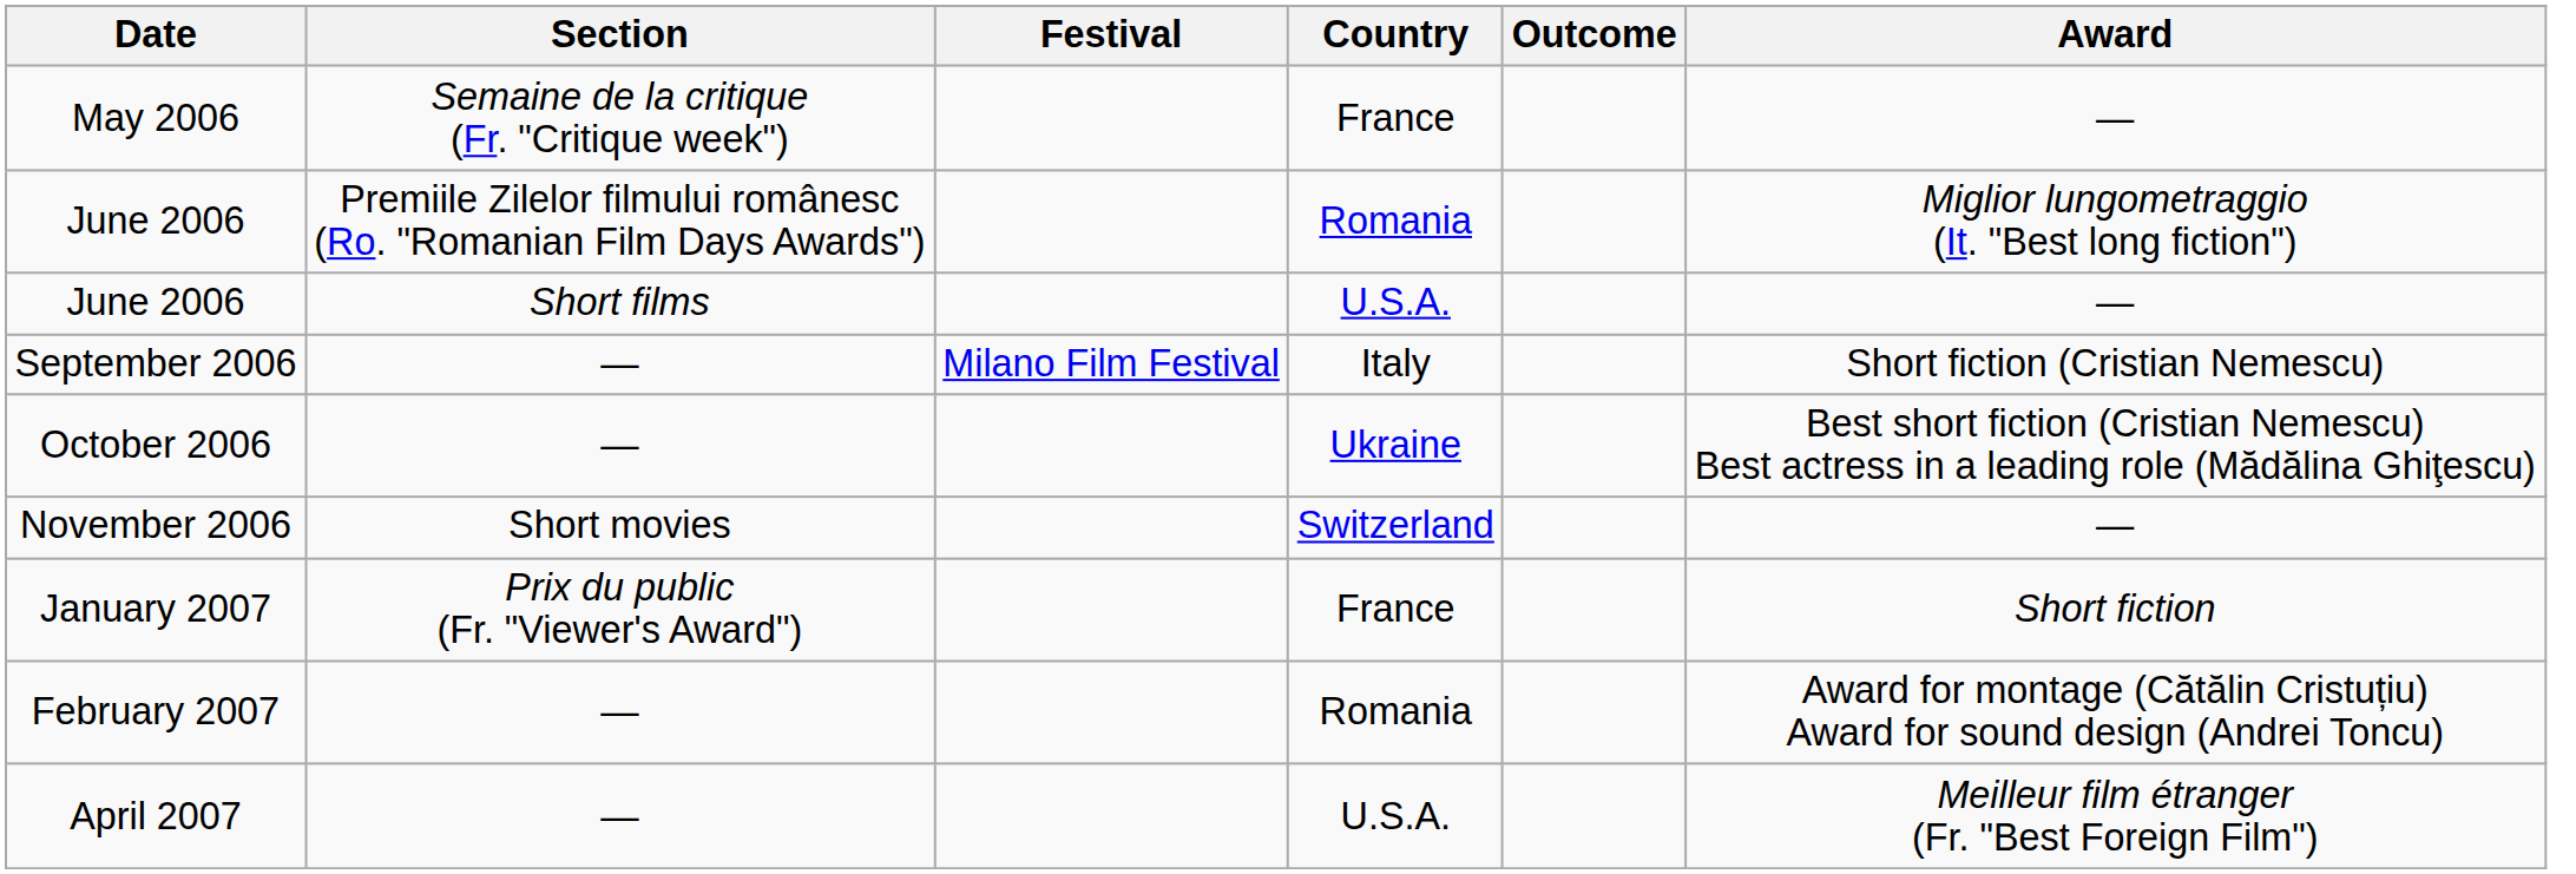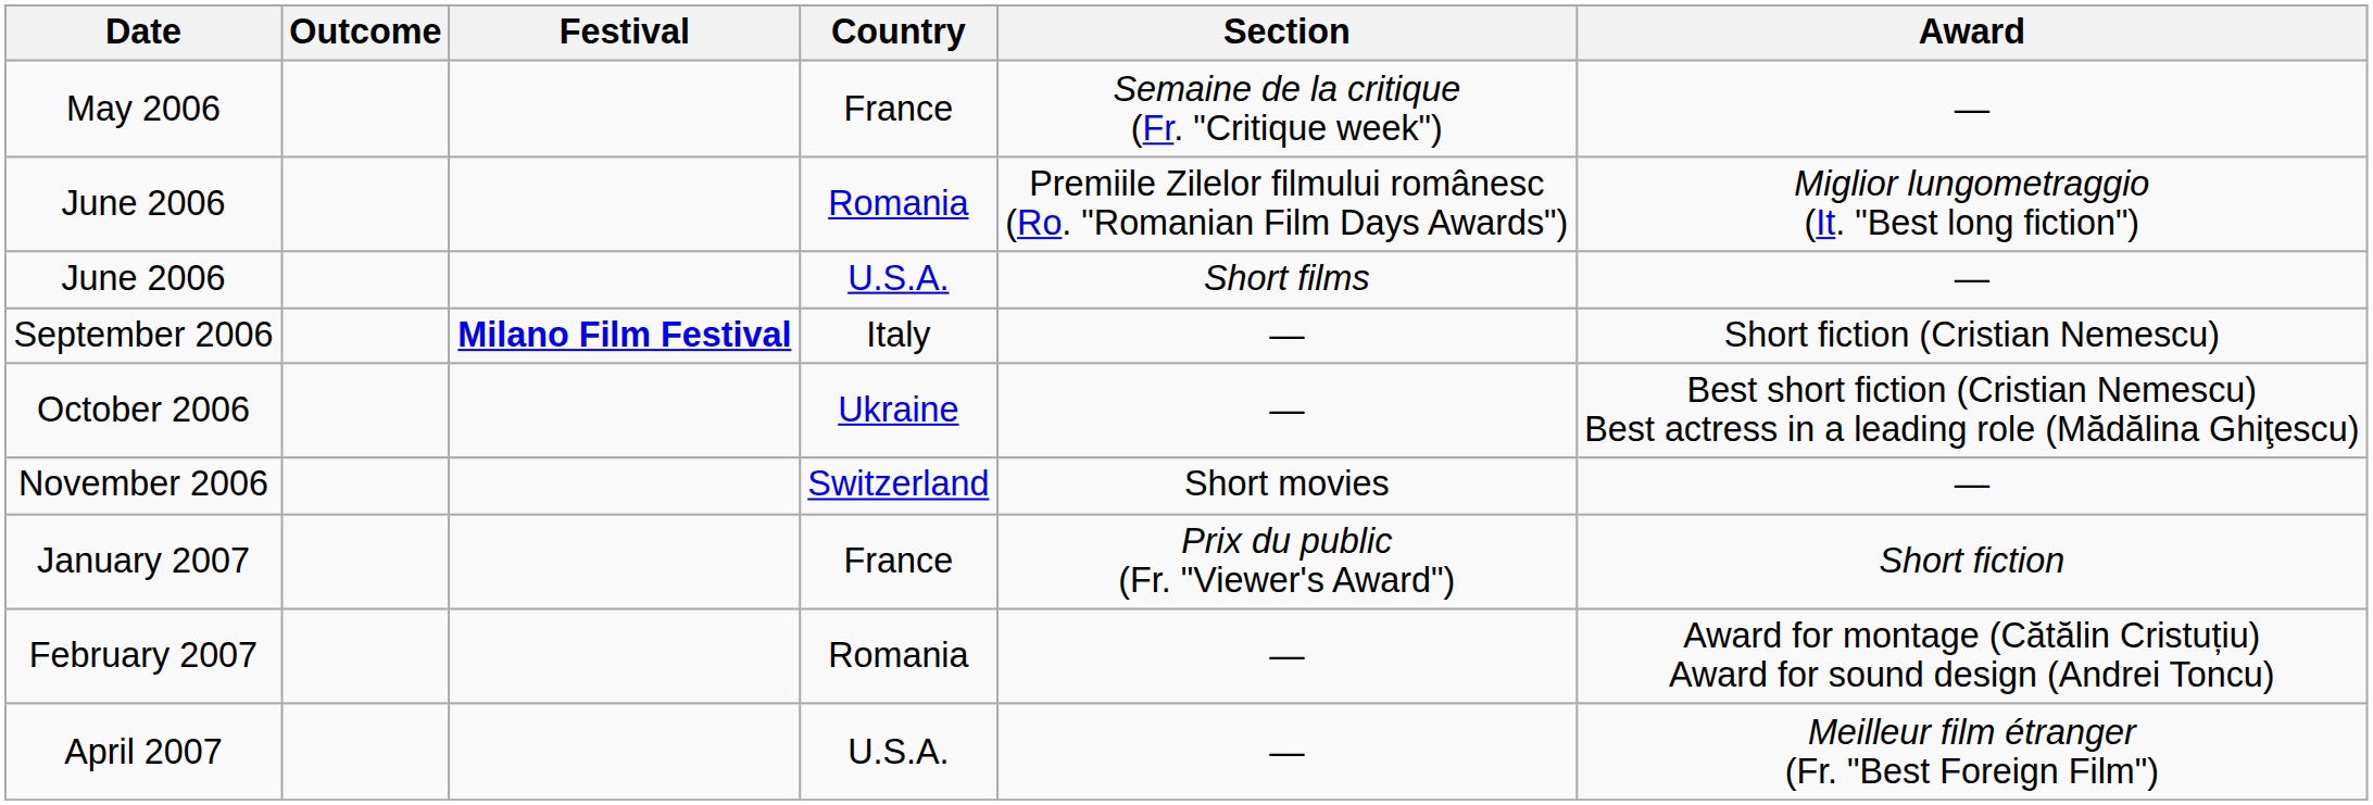columns swapped: Outcome <-> Section
September 2006 | Festival: normal -> bold
